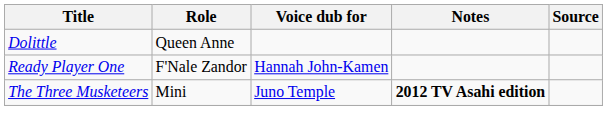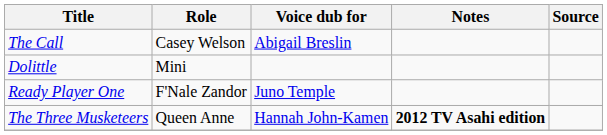+ row: The Call | Casey Welson | Abigail Breslin
Dolittle | Role: Queen Anne -> Mini
Ready Player One | Voice dub for: Hannah John-Kamen -> Juno Temple
The Three Musketeers | Role: Mini -> Queen Anne
The Three Musketeers | Voice dub for: Juno Temple -> Hannah John-Kamen
